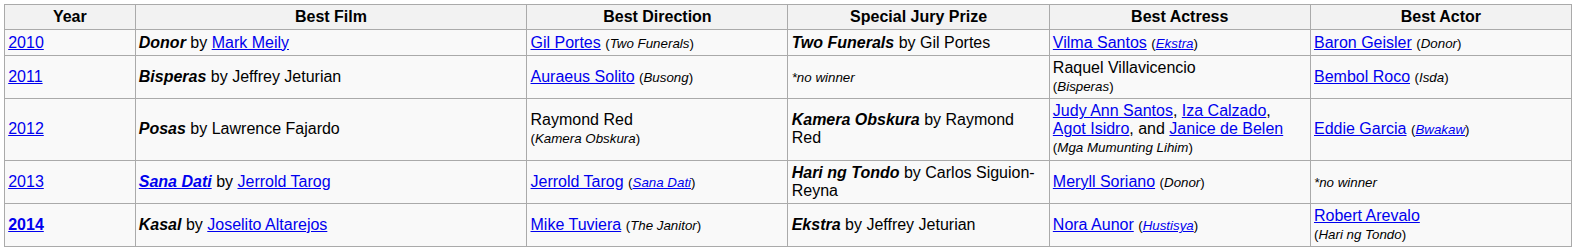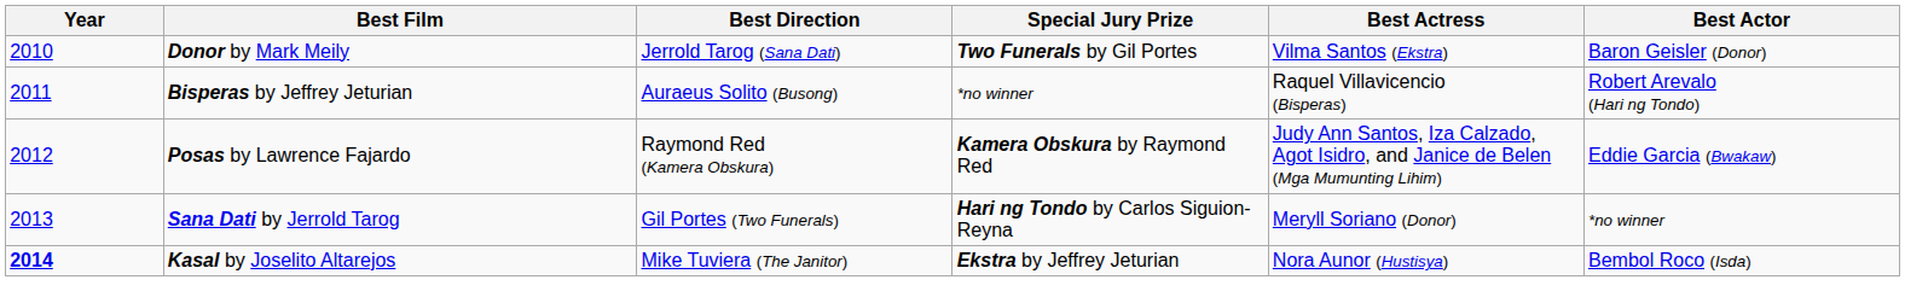Donor by Mark Meily | Best Direction: Gil Portes (Two Funerals) -> Jerrold Tarog (Sana Dati)
Bisperas by Jeffrey Jeturian | Best Actor: Bembol Roco (Isda) -> Robert Arevalo (Hari ng Tondo)
Sana Dati by Jerrold Tarog | Best Direction: Jerrold Tarog (Sana Dati) -> Gil Portes (Two Funerals)
Kasal by Joselito Altarejos | Best Actor: Robert Arevalo (Hari ng Tondo) -> Bembol Roco (Isda)
